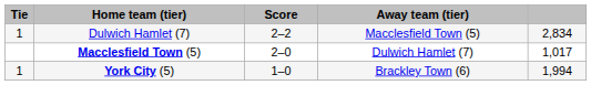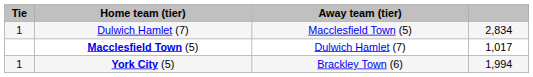- column: Score | 2–2 | 2–0 | 1–0
